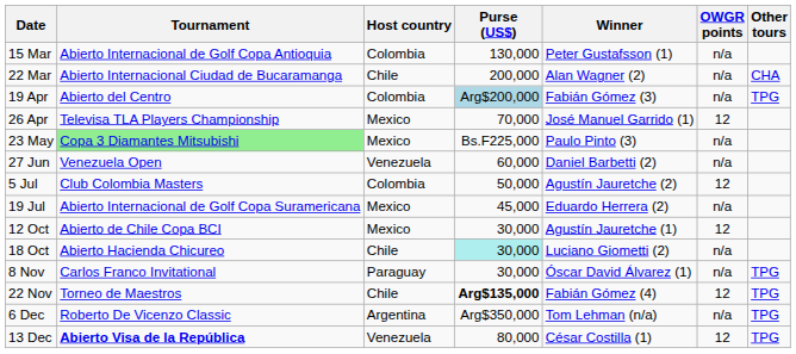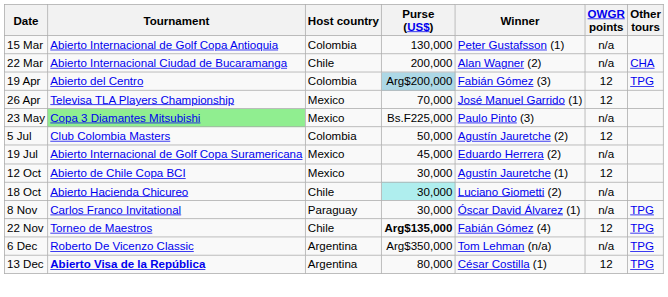19 Apr | OWGR points: n/a -> 12
- row: 27 Jun | Venezuela Open | Venezuela | 60,000 | Daniel Barbetti (2) | n/a
13 Dec | Host country: Venezuela -> Argentina
